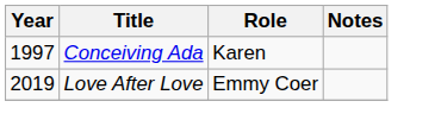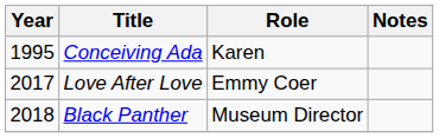Conceiving Ada | Year: 1997 -> 1995
Love After Love | Year: 2019 -> 2017
+ row: 2018 | Black Panther | Museum Director
